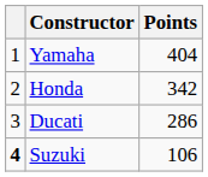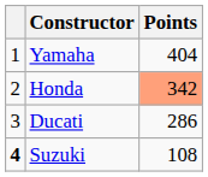Honda | Points: no background -> lightsalmon background
Suzuki | Points: 106 -> 108
